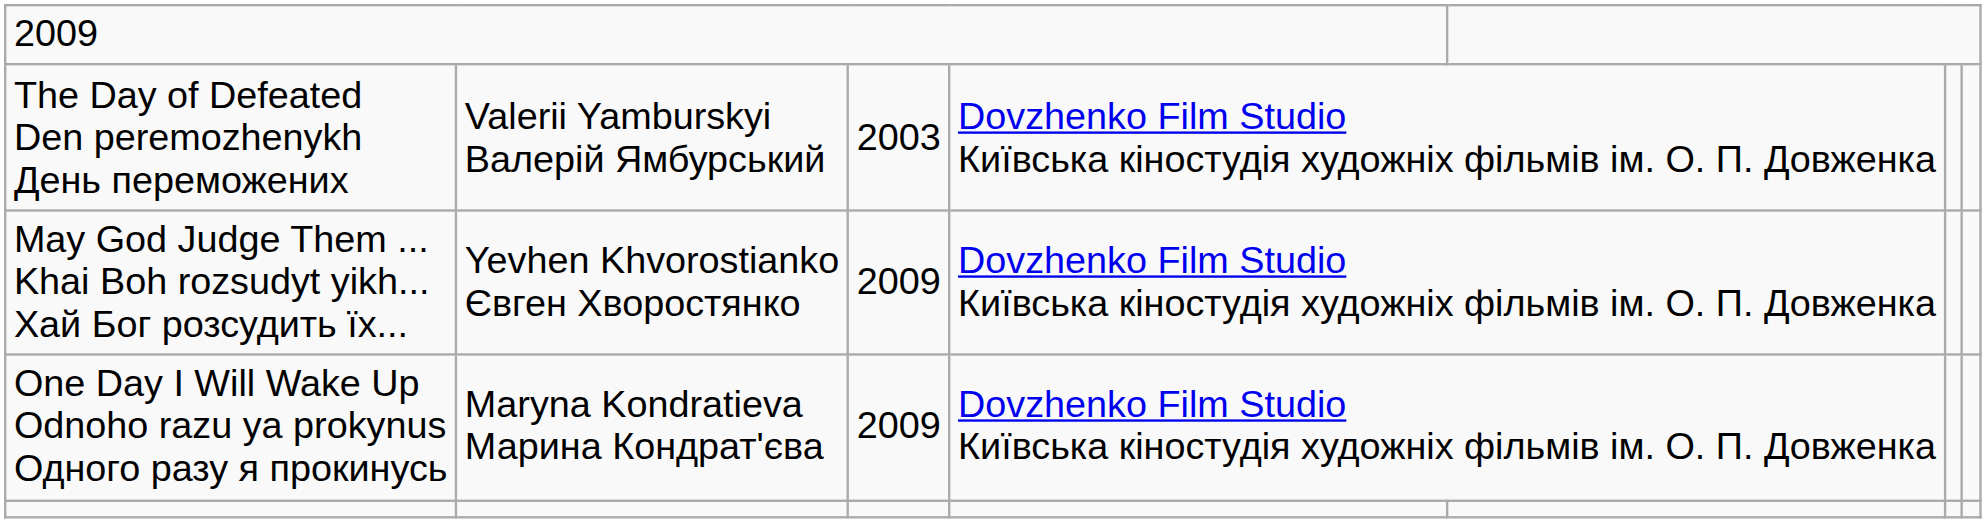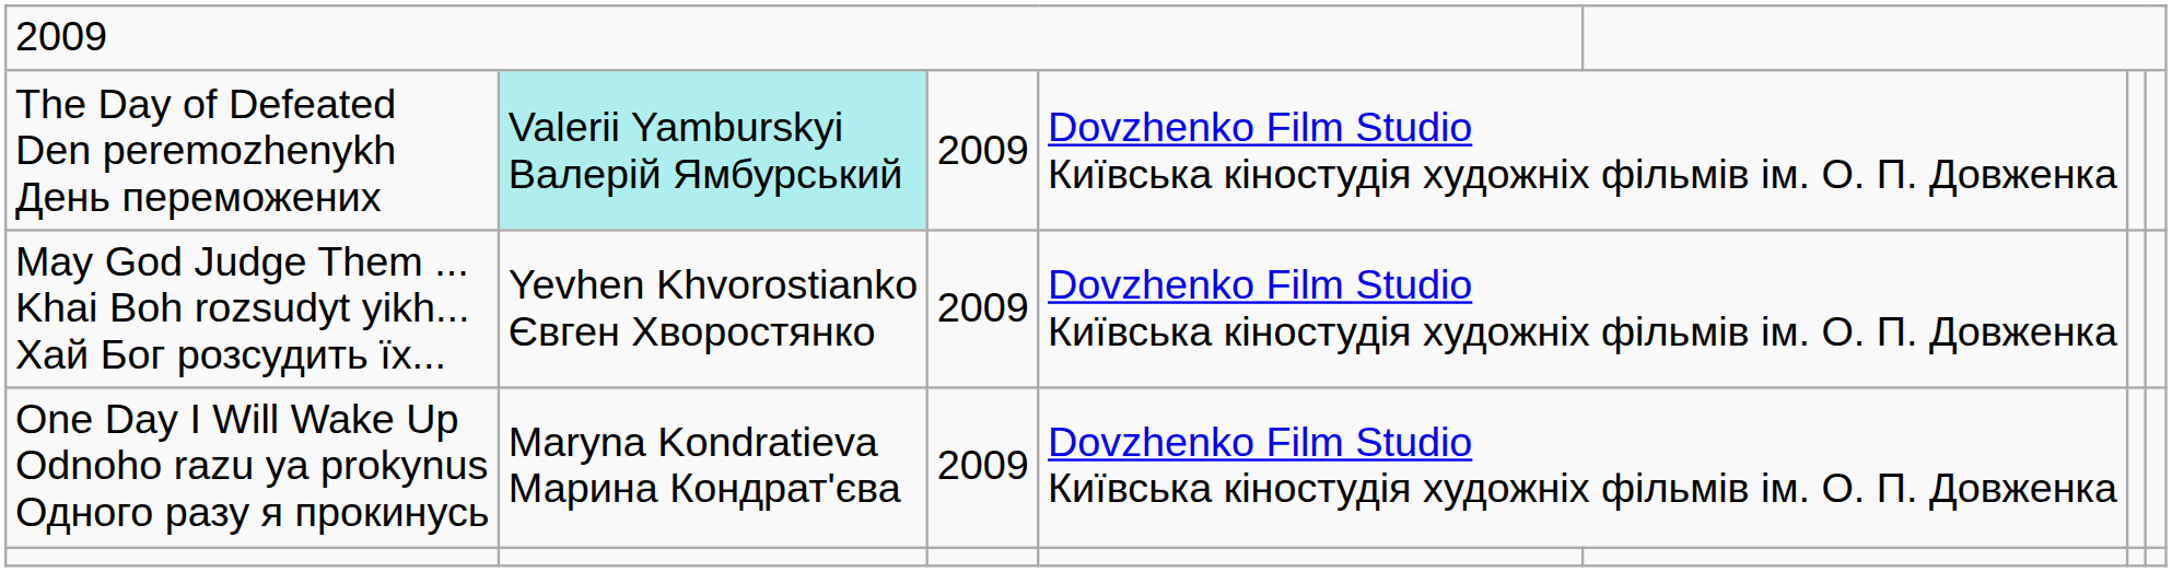The Day of Defeated Den peremozhenykh День переможених | column 2: no background -> paleturquoise background
The Day of Defeated Den peremozhenykh День переможених | column 3: 2003 -> 2009
